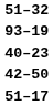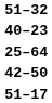- row: 93–19
+ row: 25–64
